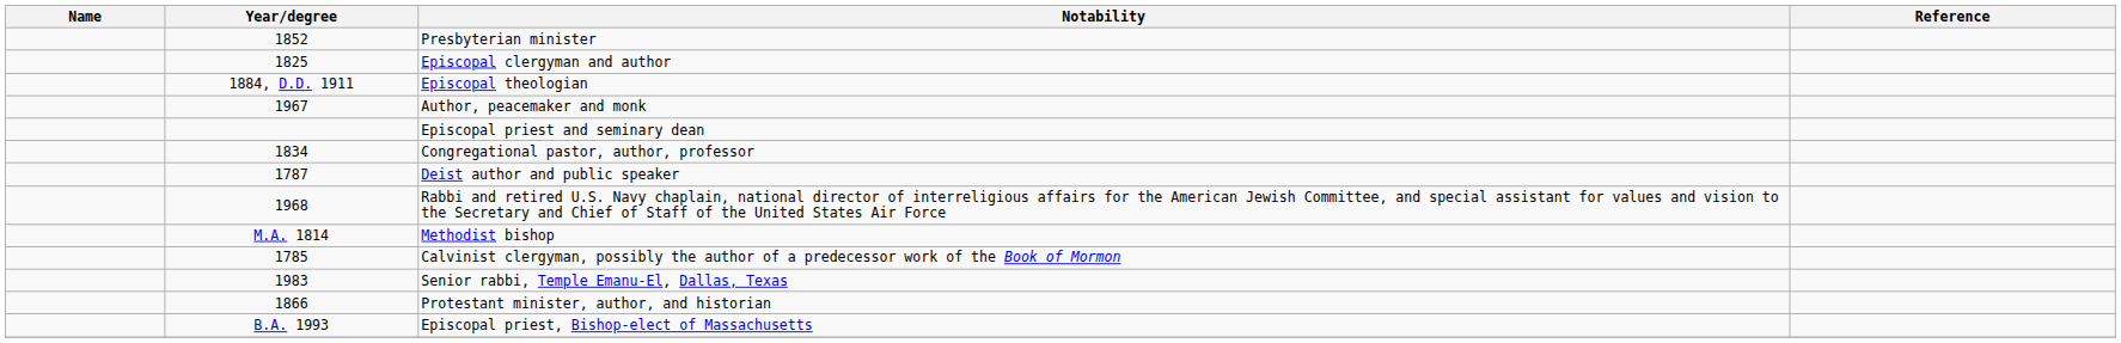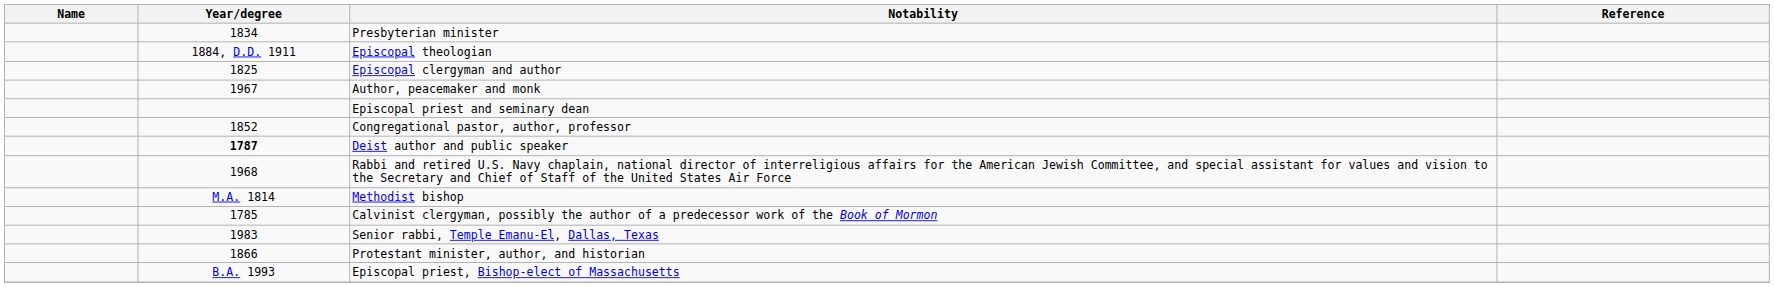Presbyterian minister | Year/degree: 1852 -> 1834
rows swapped: Episcopal clergyman and author <-> Episcopal theologian
Congregational pastor, author, professor | Year/degree: 1834 -> 1852
Deist author and public speaker | Year/degree: normal -> bold
